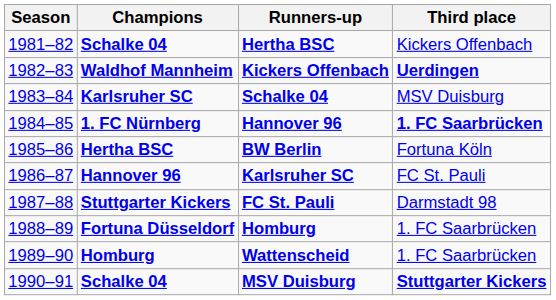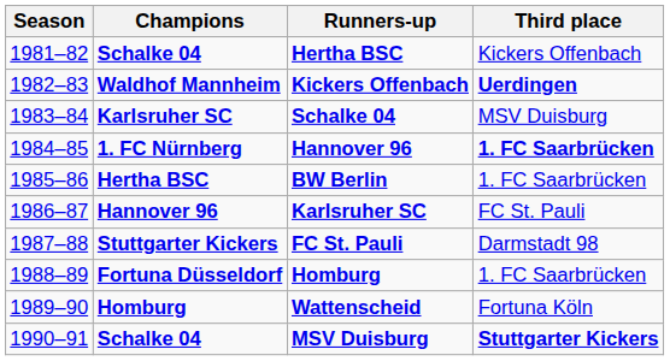BW Berlin | Third place: Fortuna Köln -> 1. FC Saarbrücken
Wattenscheid | Third place: 1. FC Saarbrücken -> Fortuna Köln
